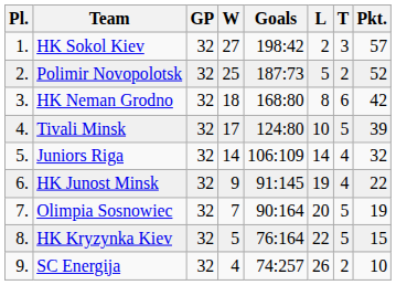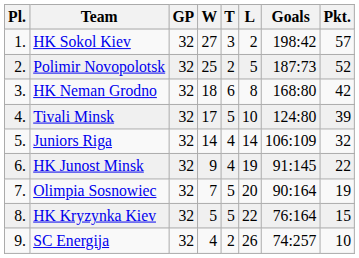columns swapped: T <-> Goals
